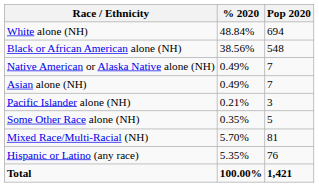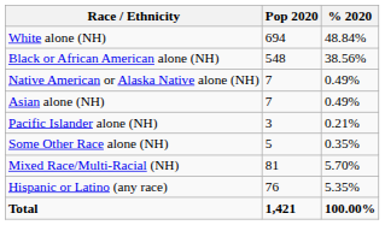columns swapped: Pop 2020 <-> % 2020
